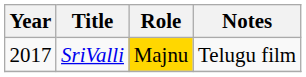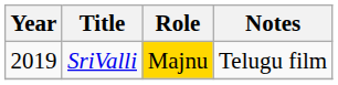SriValli | Year: 2017 -> 2019
